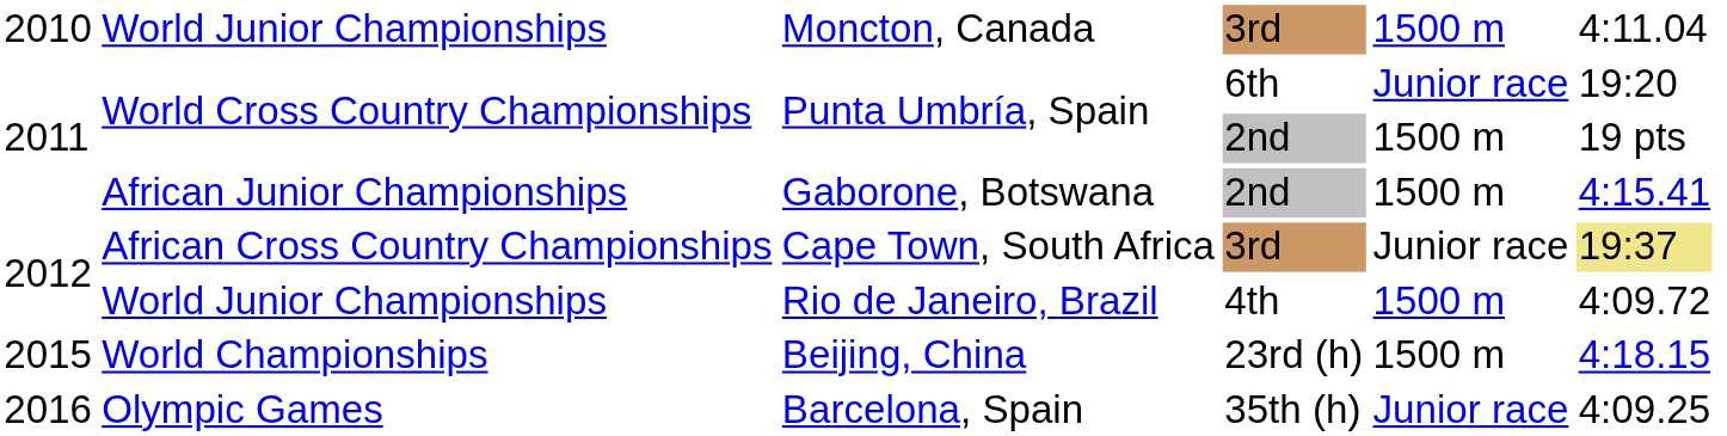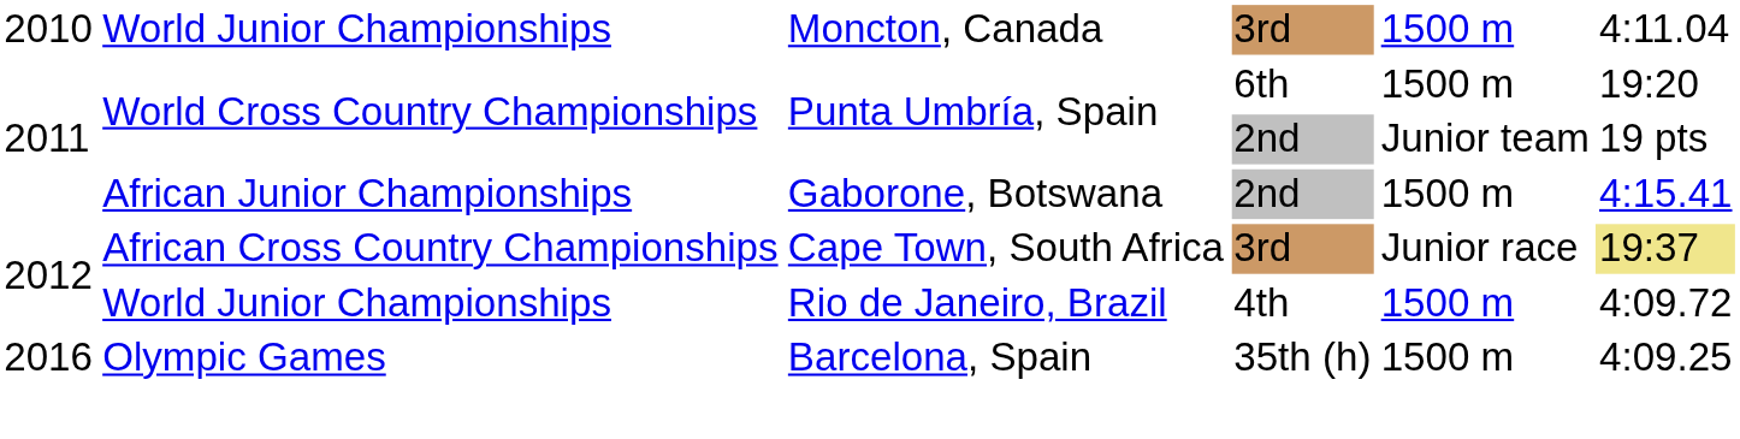World Cross Country Championships / 6th | column 5: Junior race -> 1500 m
World Cross Country Championships / 2nd | column 5: 1500 m -> Junior team
- row: 2015 | World Championships | Beijing, China | 23rd (h) | 1500 m | 4:18.15
Olympic Games | column 5: Junior race -> 1500 m
